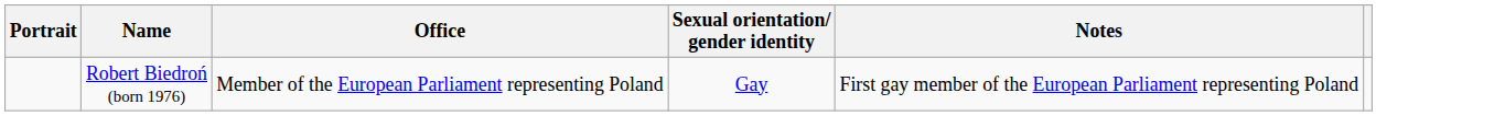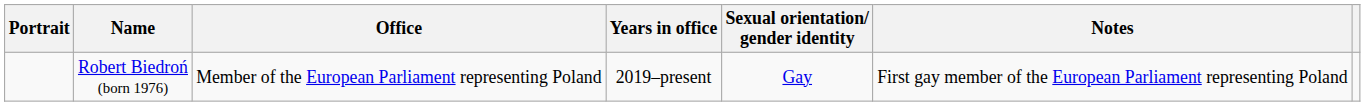+ column: Years in office | 2019–present
